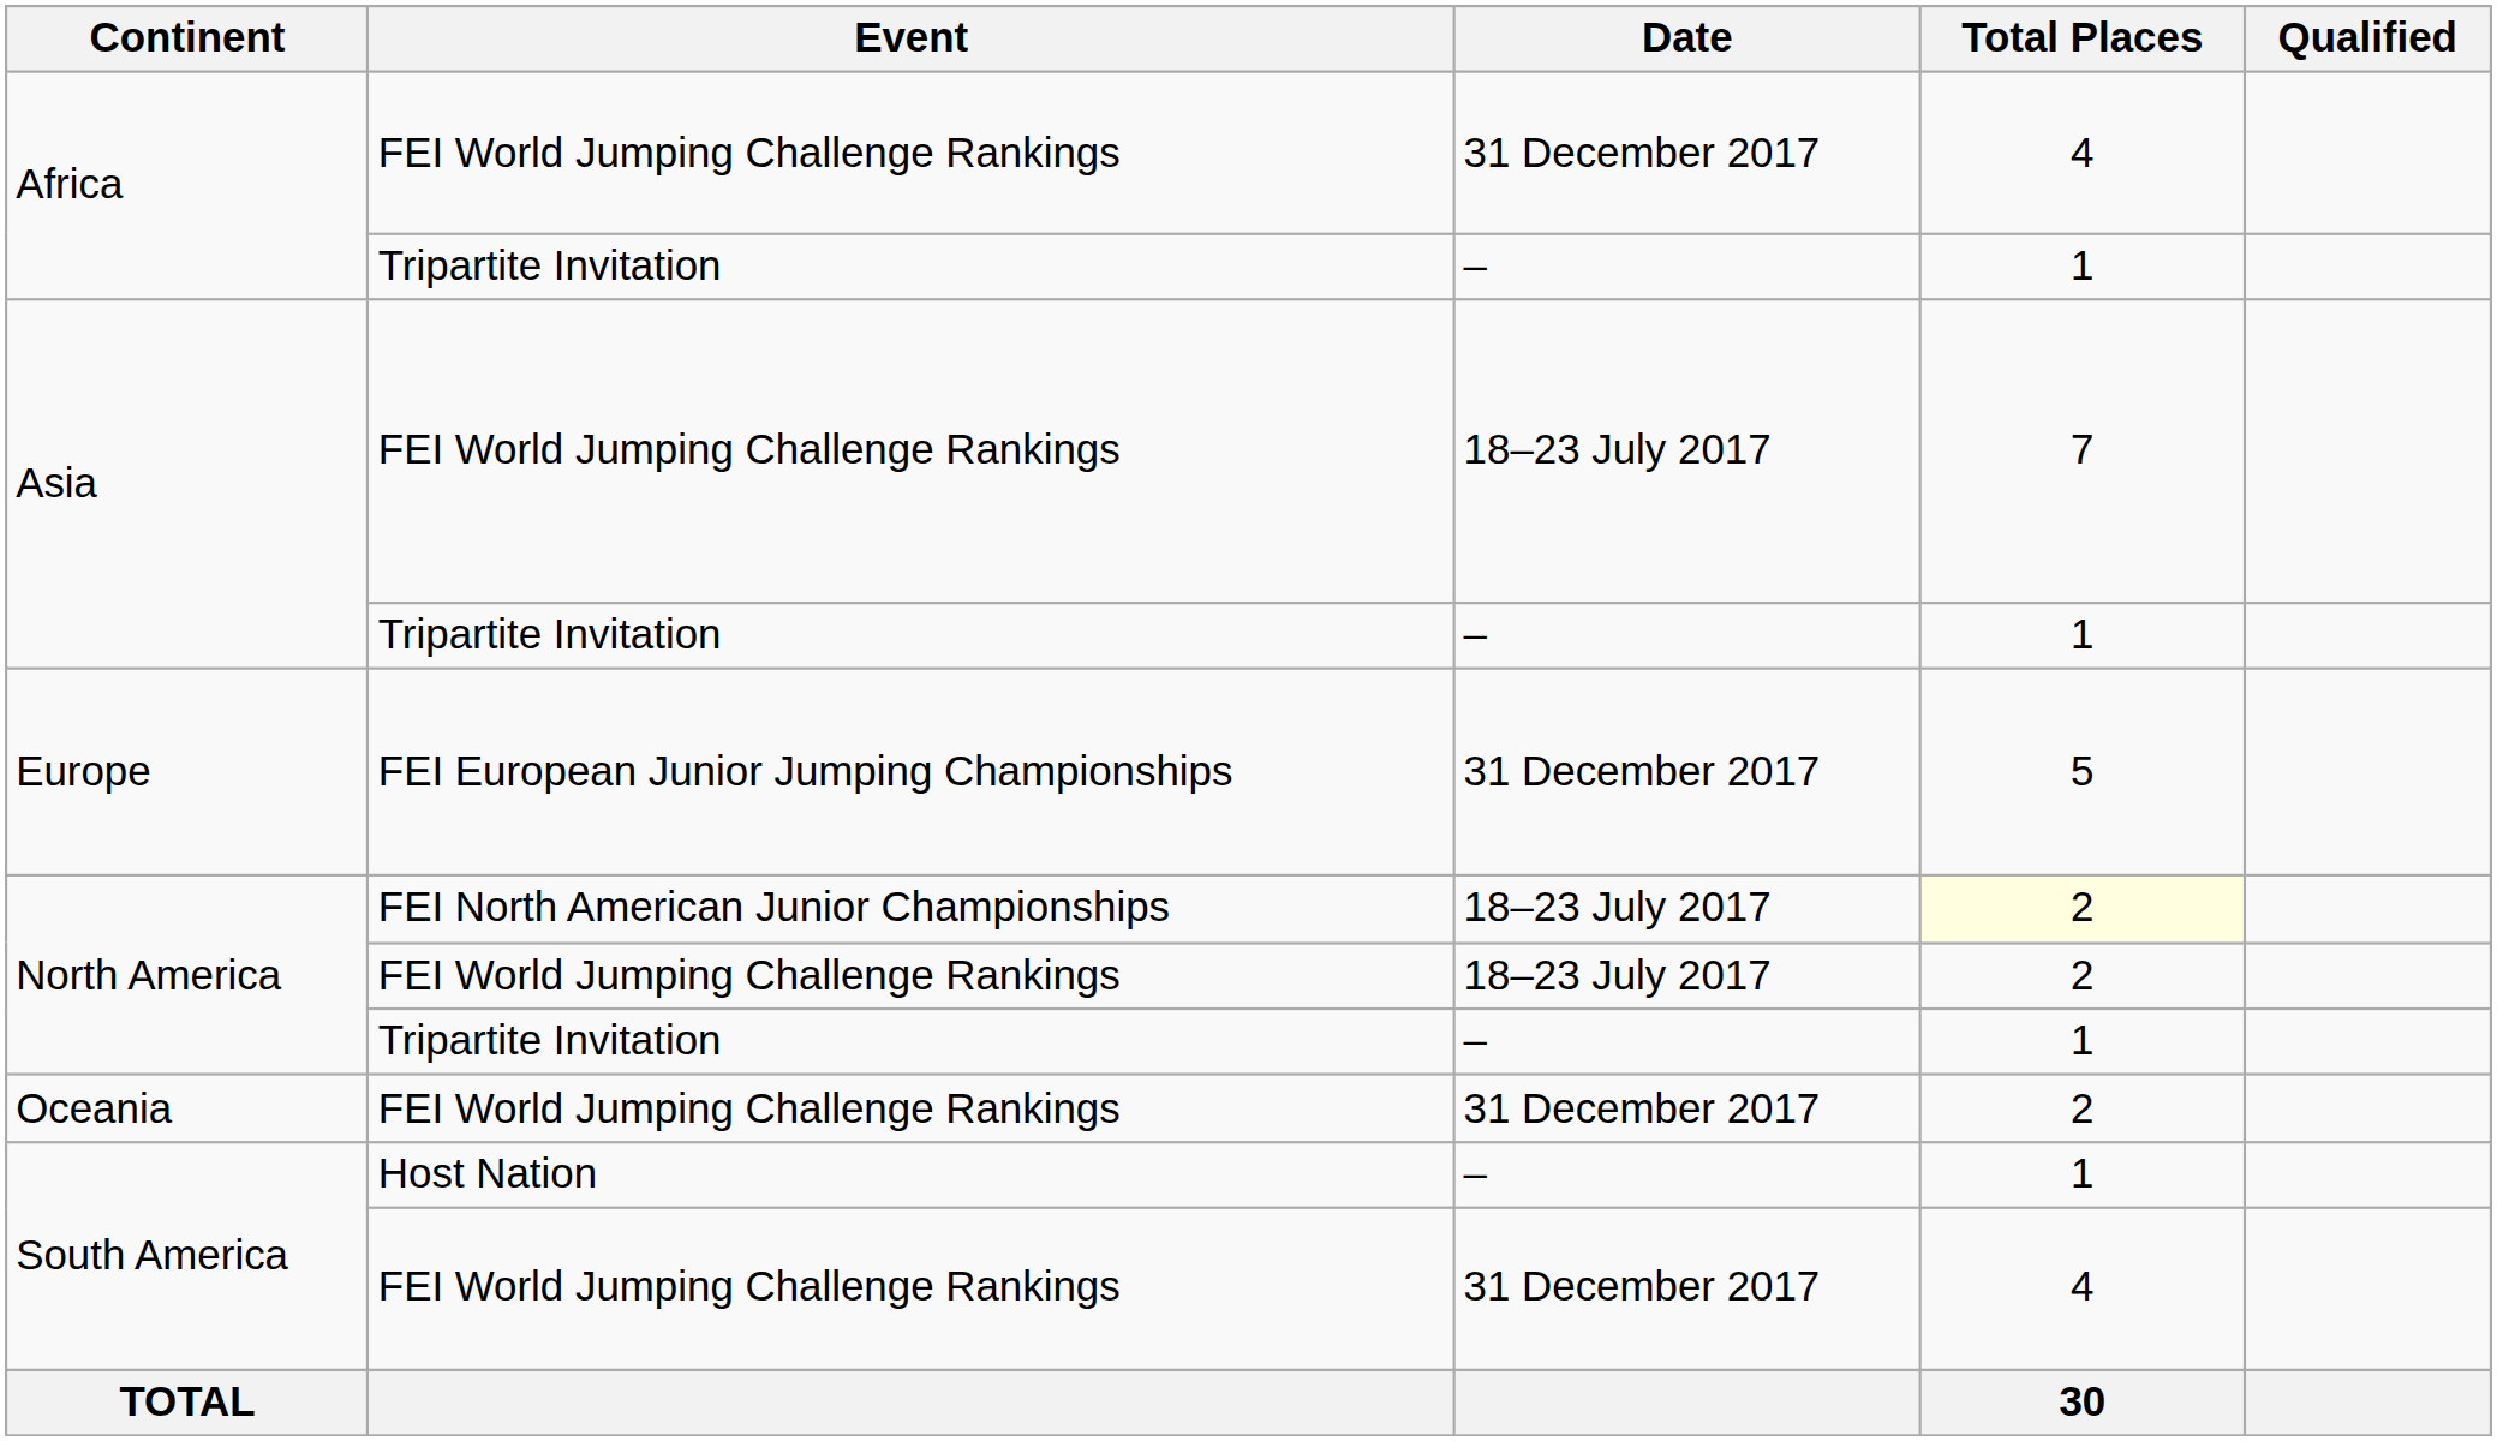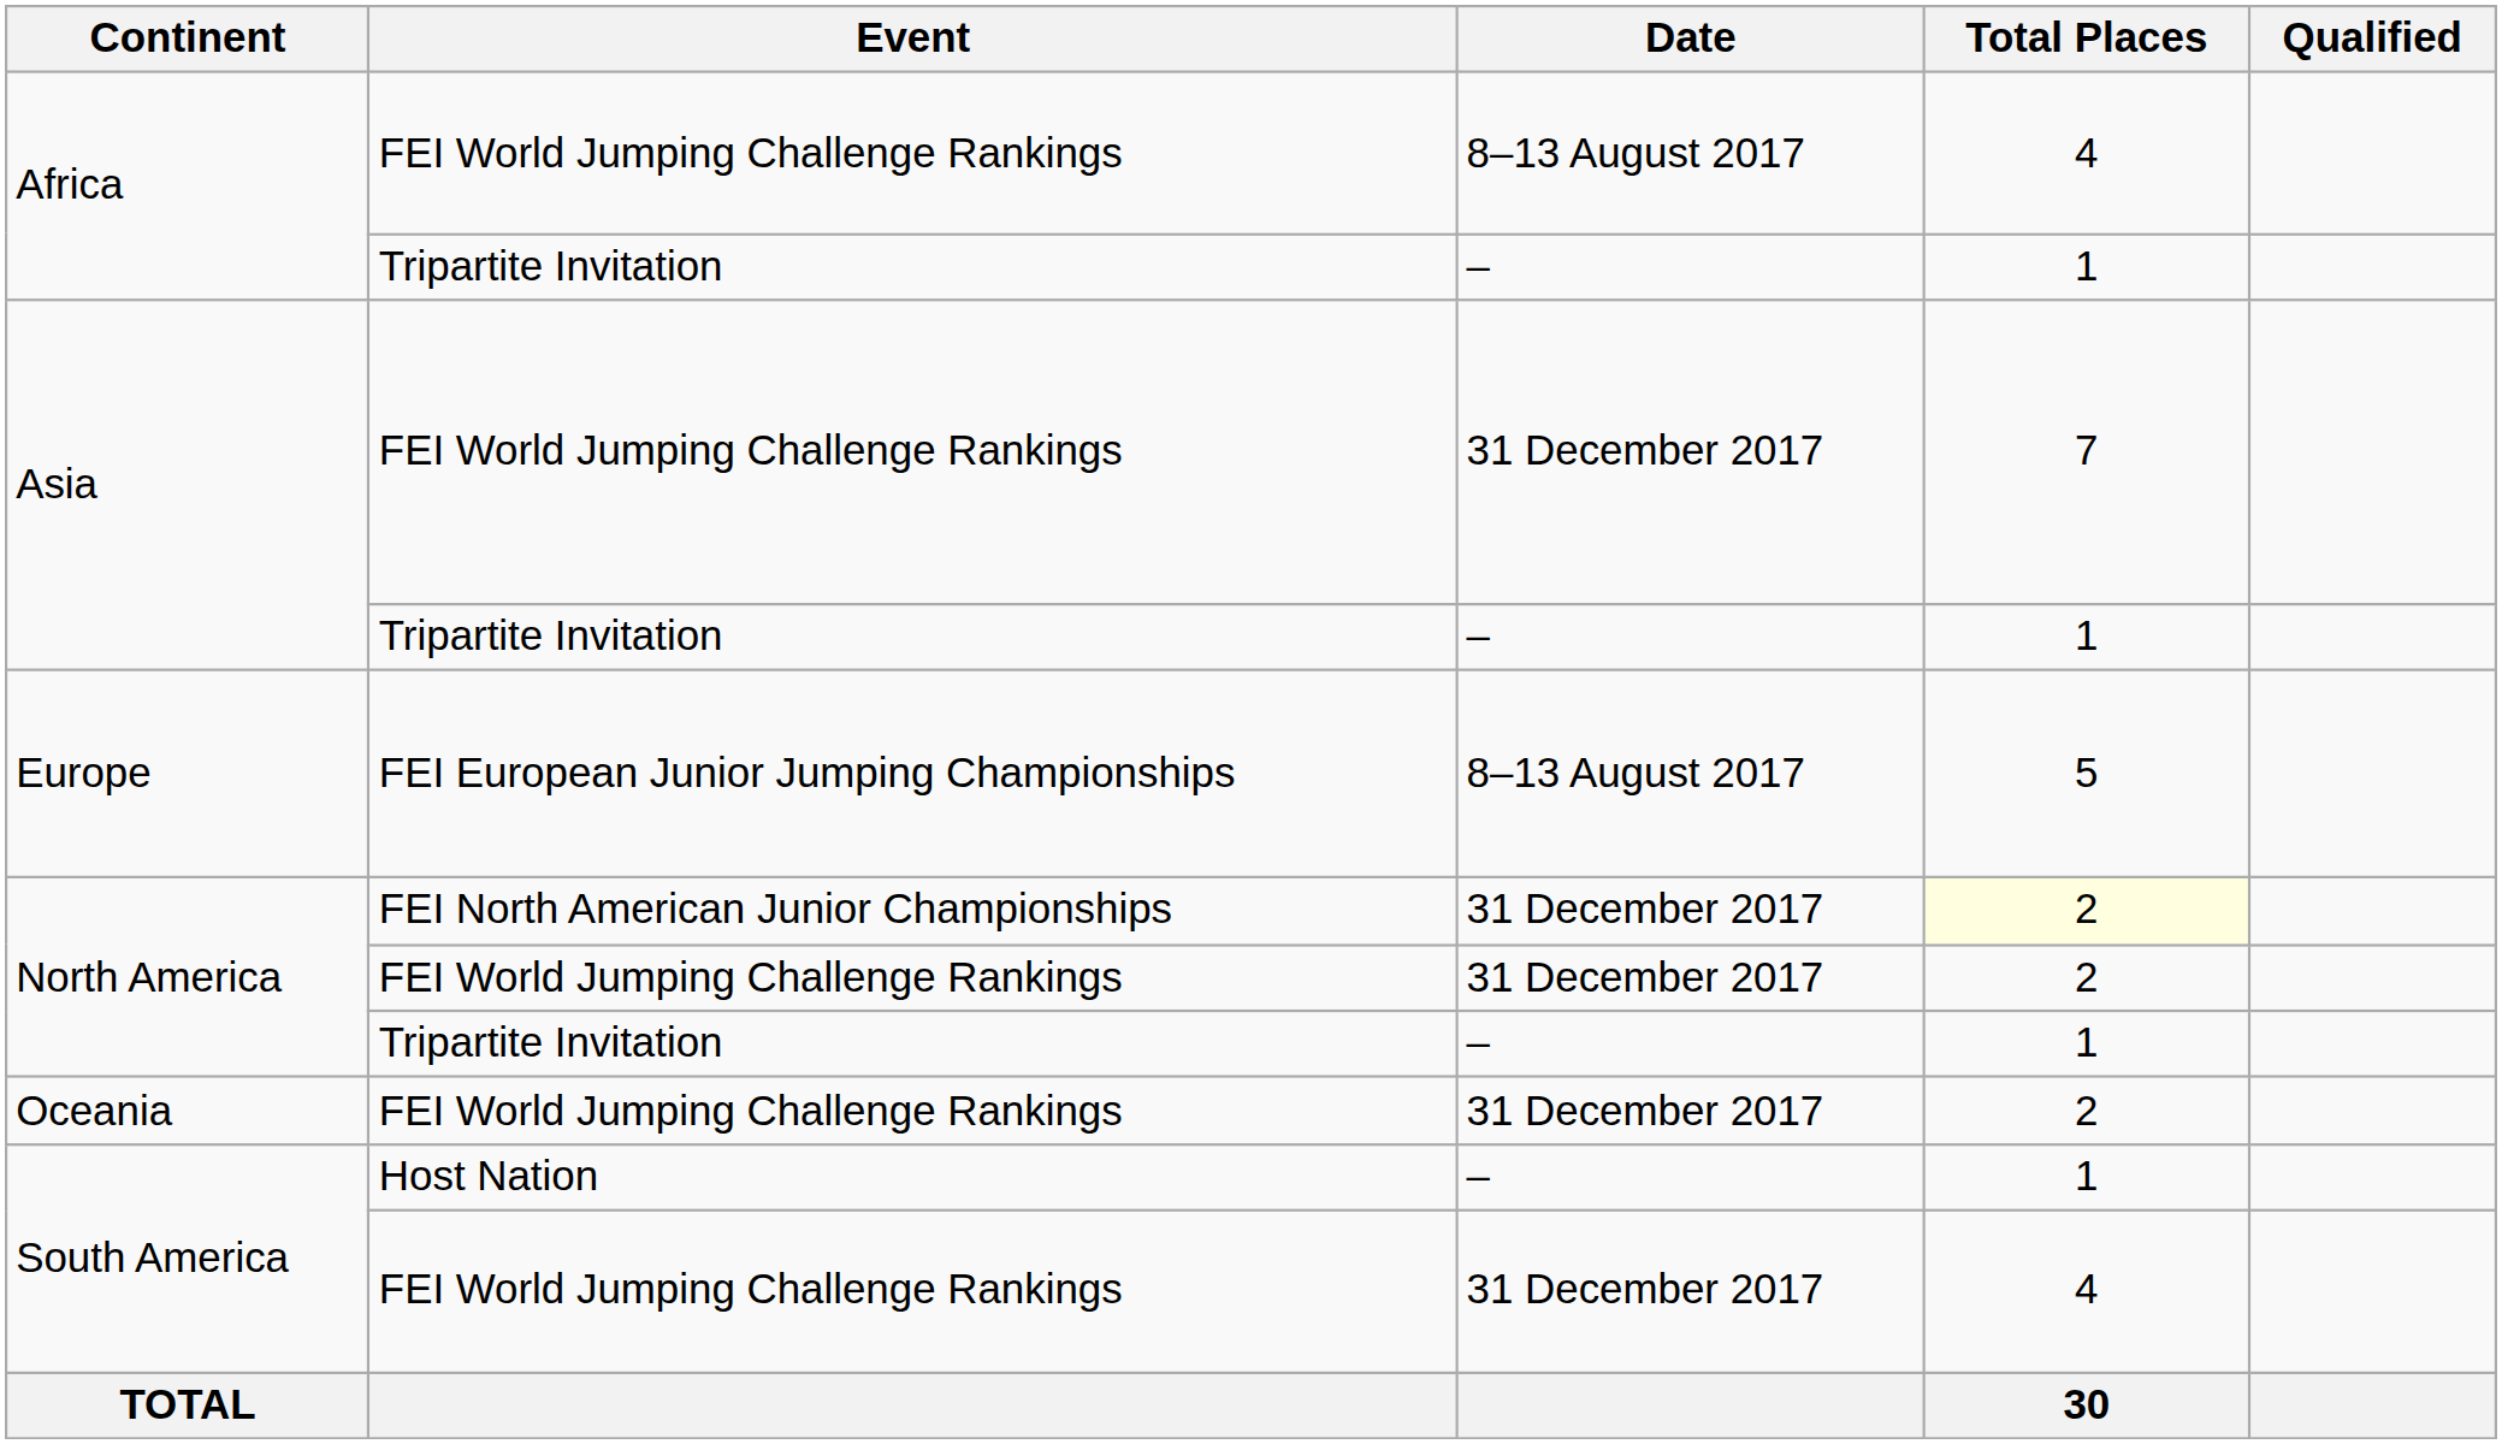Africa / FEI World Jumping Challenge Rankings | Date: 31 December 2017 -> 8–13 August 2017
Asia / FEI World Jumping Challenge Rankings | Date: 18–23 July 2017 -> 31 December 2017
Europe | Date: 31 December 2017 -> 8–13 August 2017
North America / FEI North American Junior Championships | Date: 18–23 July 2017 -> 31 December 2017
North America / FEI World Jumping Challenge Rankings | Date: 18–23 July 2017 -> 31 December 2017
